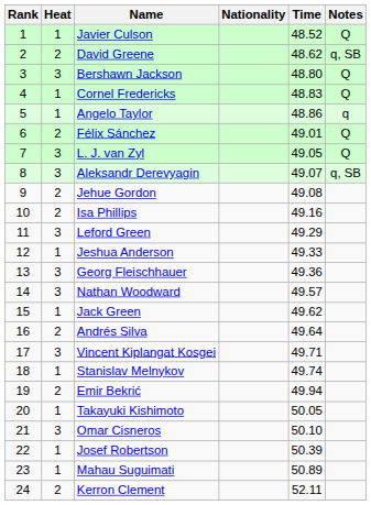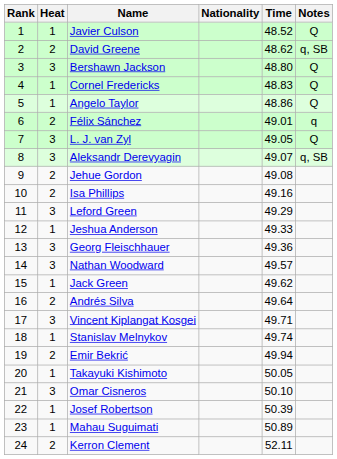Angelo Taylor | Notes: q -> Q
Félix Sánchez | Notes: Q -> q
